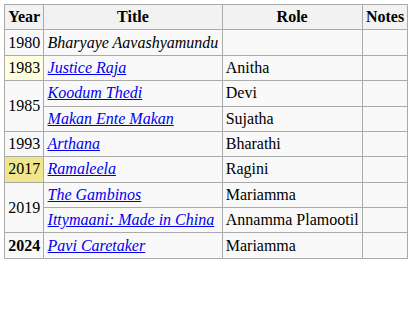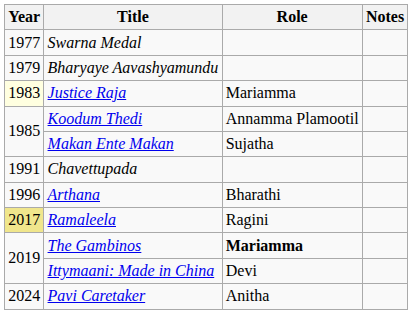+ row: 1977 | Swarna Medal
Bharyaye Aavashyamundu | Year: 1980 -> 1979
Justice Raja | Role: Anitha -> Mariamma
Koodum Thedi | Role: Devi -> Annamma Plamootil
+ row: 1991 | Chavettupada
Arthana | Year: 1993 -> 1996
The Gambinos | Role: normal -> bold
Ittymaani: Made in China | Role: Annamma Plamootil -> Devi
Pavi Caretaker | Year: bold -> normal
Pavi Caretaker | Role: Mariamma -> Anitha
